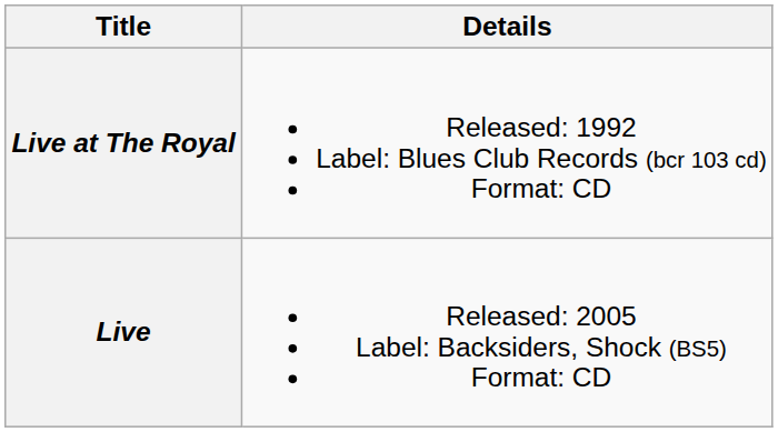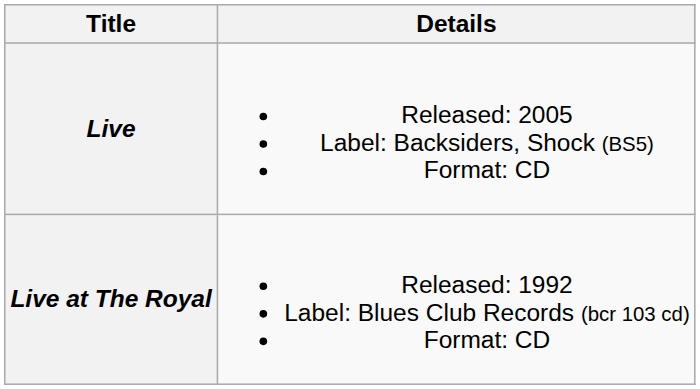rows swapped: Live at The Royal <-> Live
